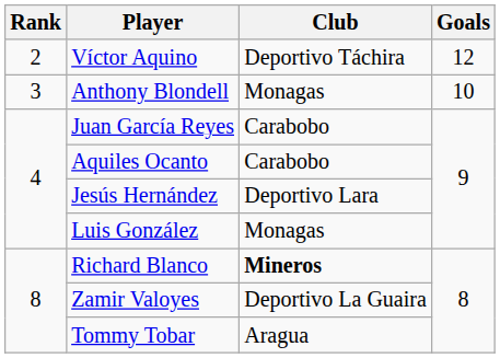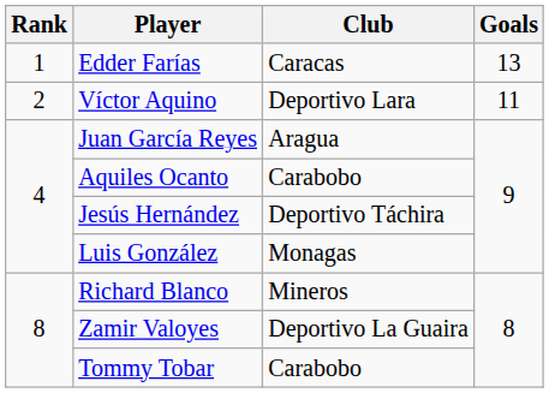+ row: 1 | Edder Farías | Caracas | 13
Víctor Aquino | Club: Deportivo Táchira -> Deportivo Lara
Víctor Aquino | Goals: 12 -> 11
- row: 3 | Anthony Blondell | Monagas | 10
Juan García Reyes | Club: Carabobo -> Aragua
Jesús Hernández | Club: Deportivo Lara -> Deportivo Táchira
Richard Blanco | Club: bold -> normal
Tommy Tobar | Club: Aragua -> Carabobo
